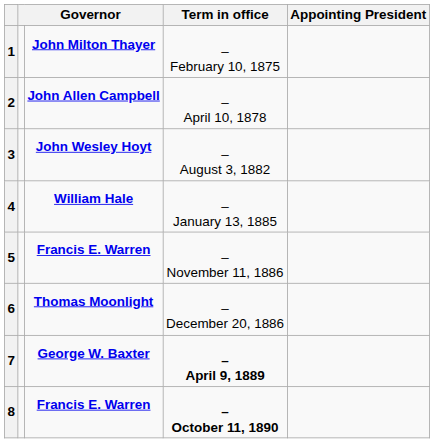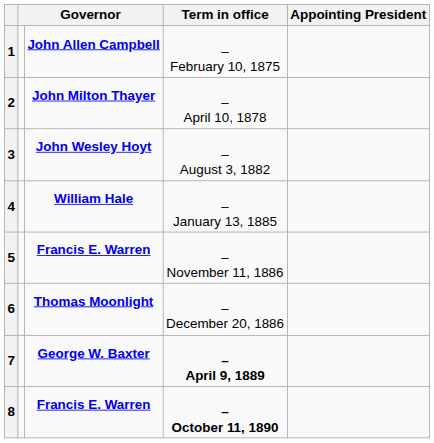1 | column 3: John Milton Thayer -> John Allen Campbell
2 | column 3: John Allen Campbell -> John Milton Thayer
